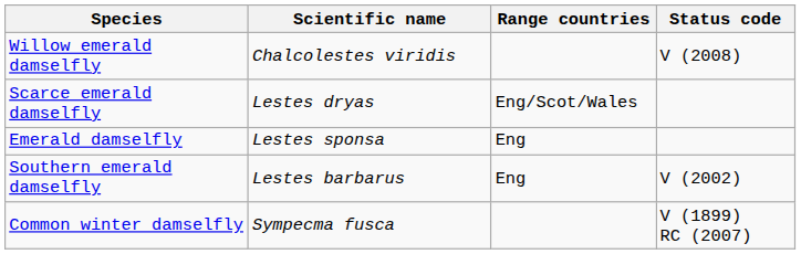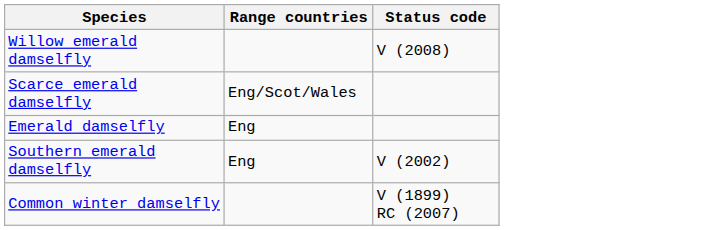- column: Scientific name | Chalcolestes viridis | Lestes dryas | Lestes sponsa | Lestes barbarus | Sympecma fusca
